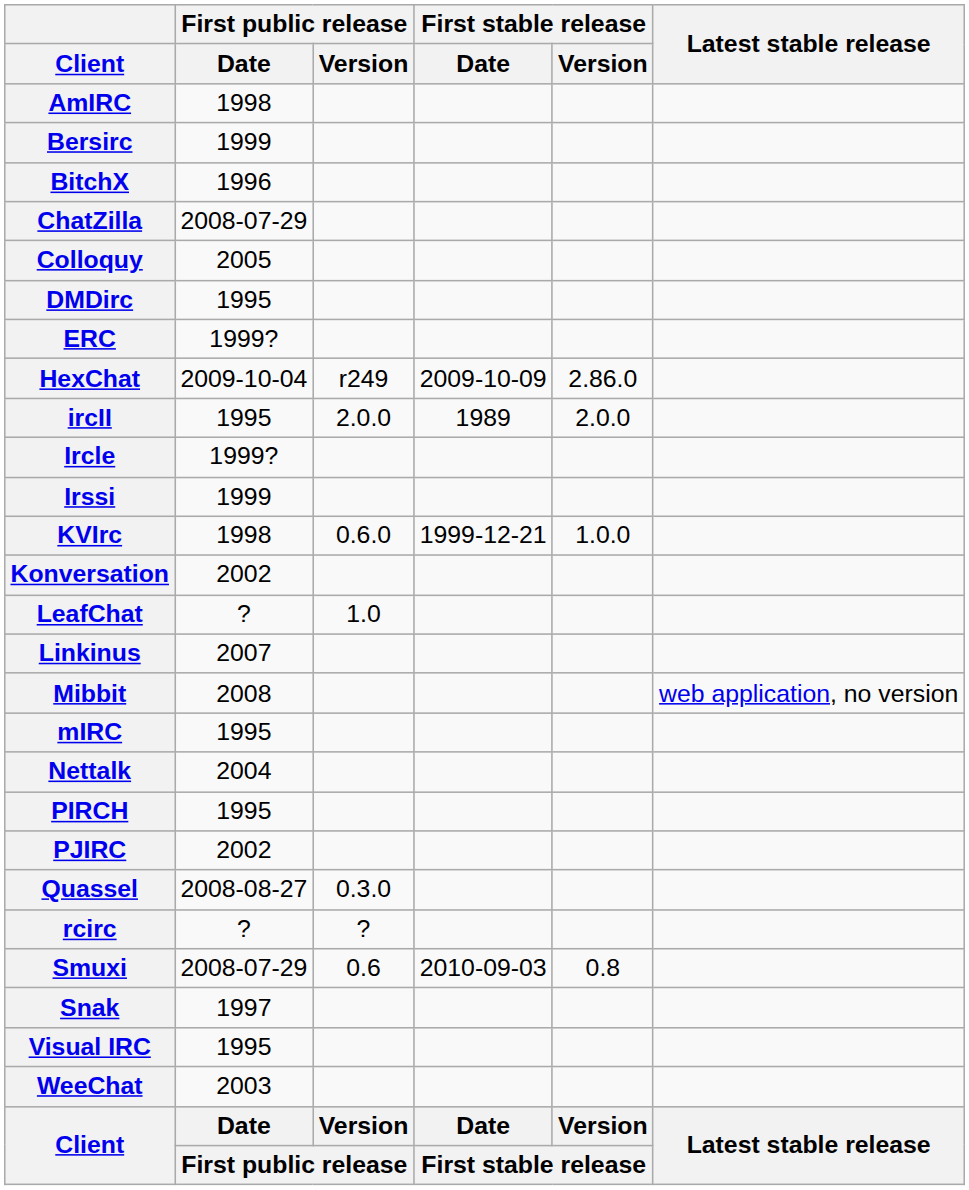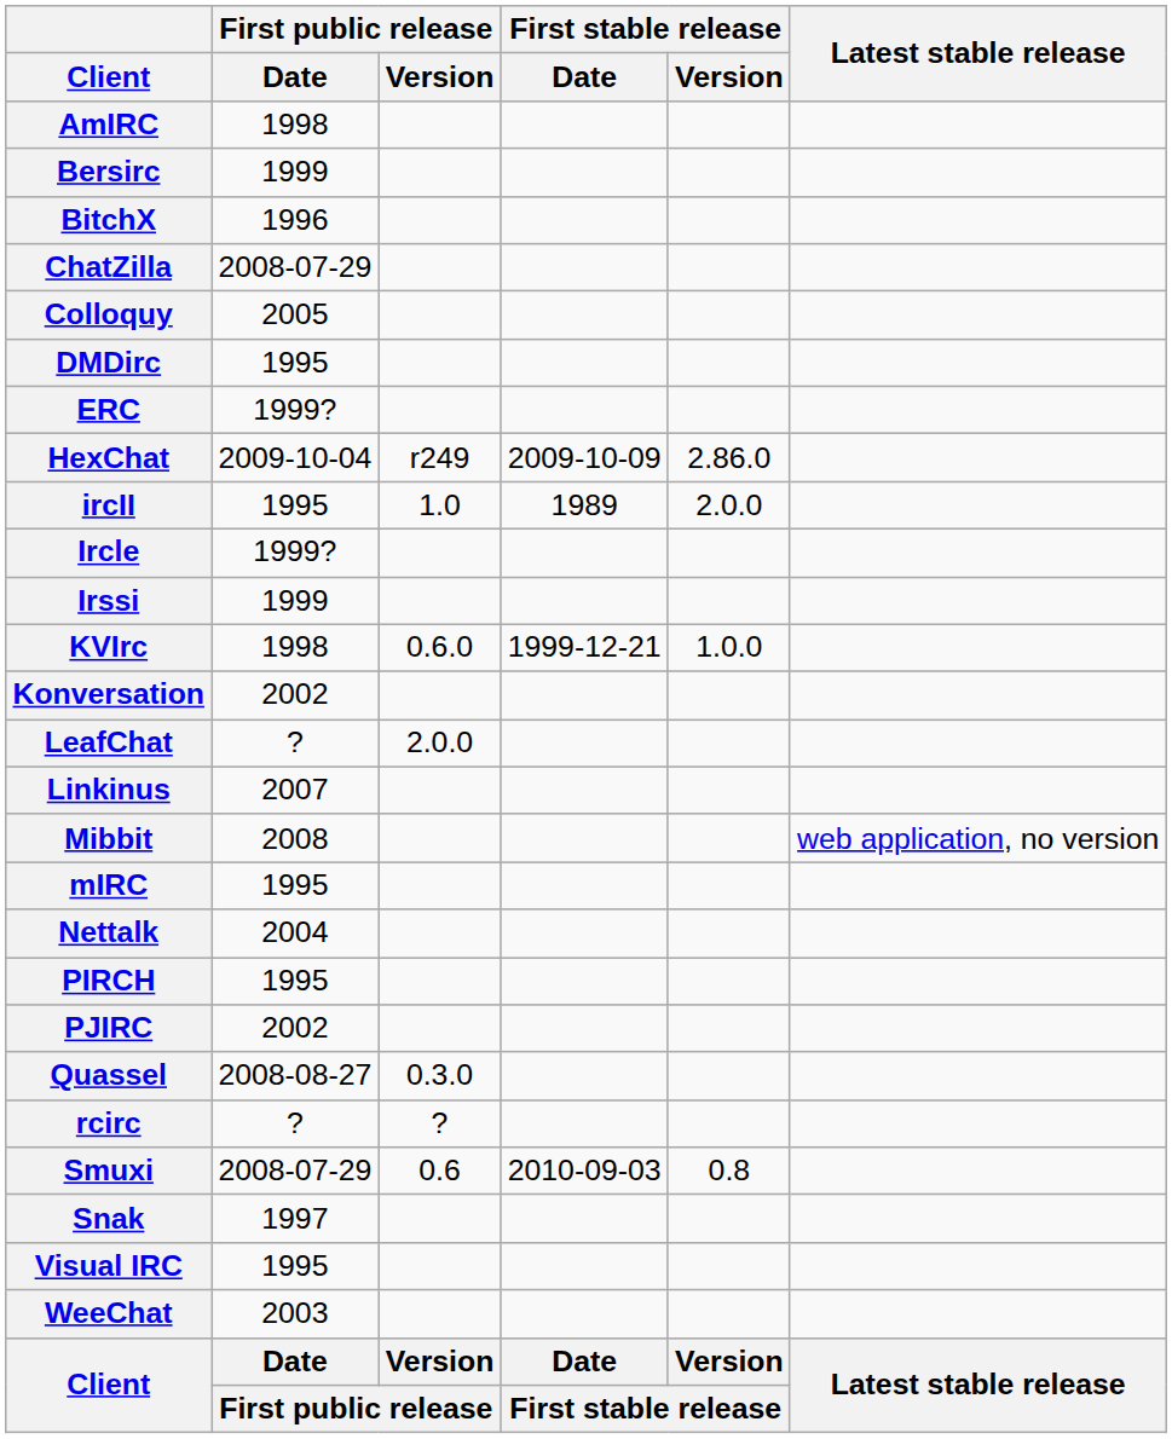ircII | First public release / Version: 2.0.0 -> 1.0
LeafChat | First public release / Version: 1.0 -> 2.0.0
